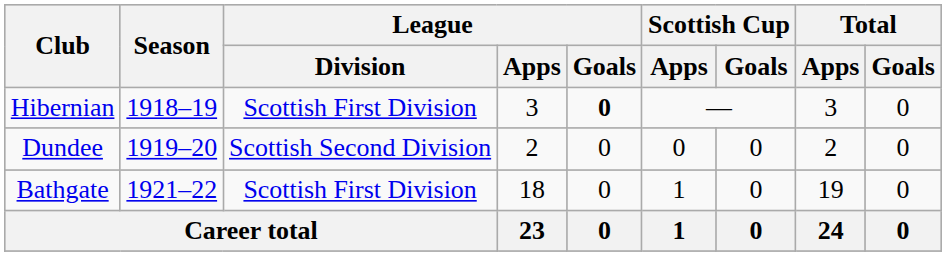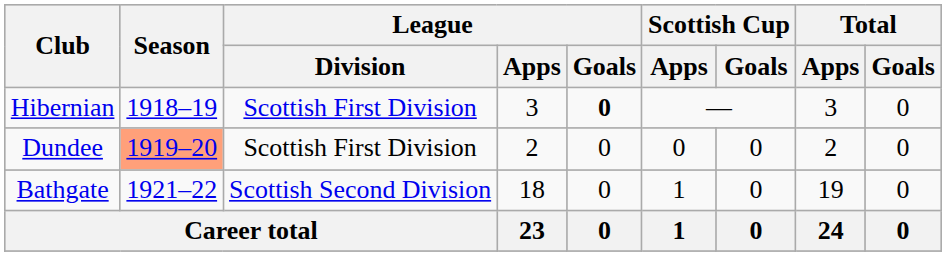Dundee | Season: no background -> lightsalmon background
Dundee | League / Division: Scottish Second Division -> Scottish First Division
Bathgate | League / Division: Scottish First Division -> Scottish Second Division
